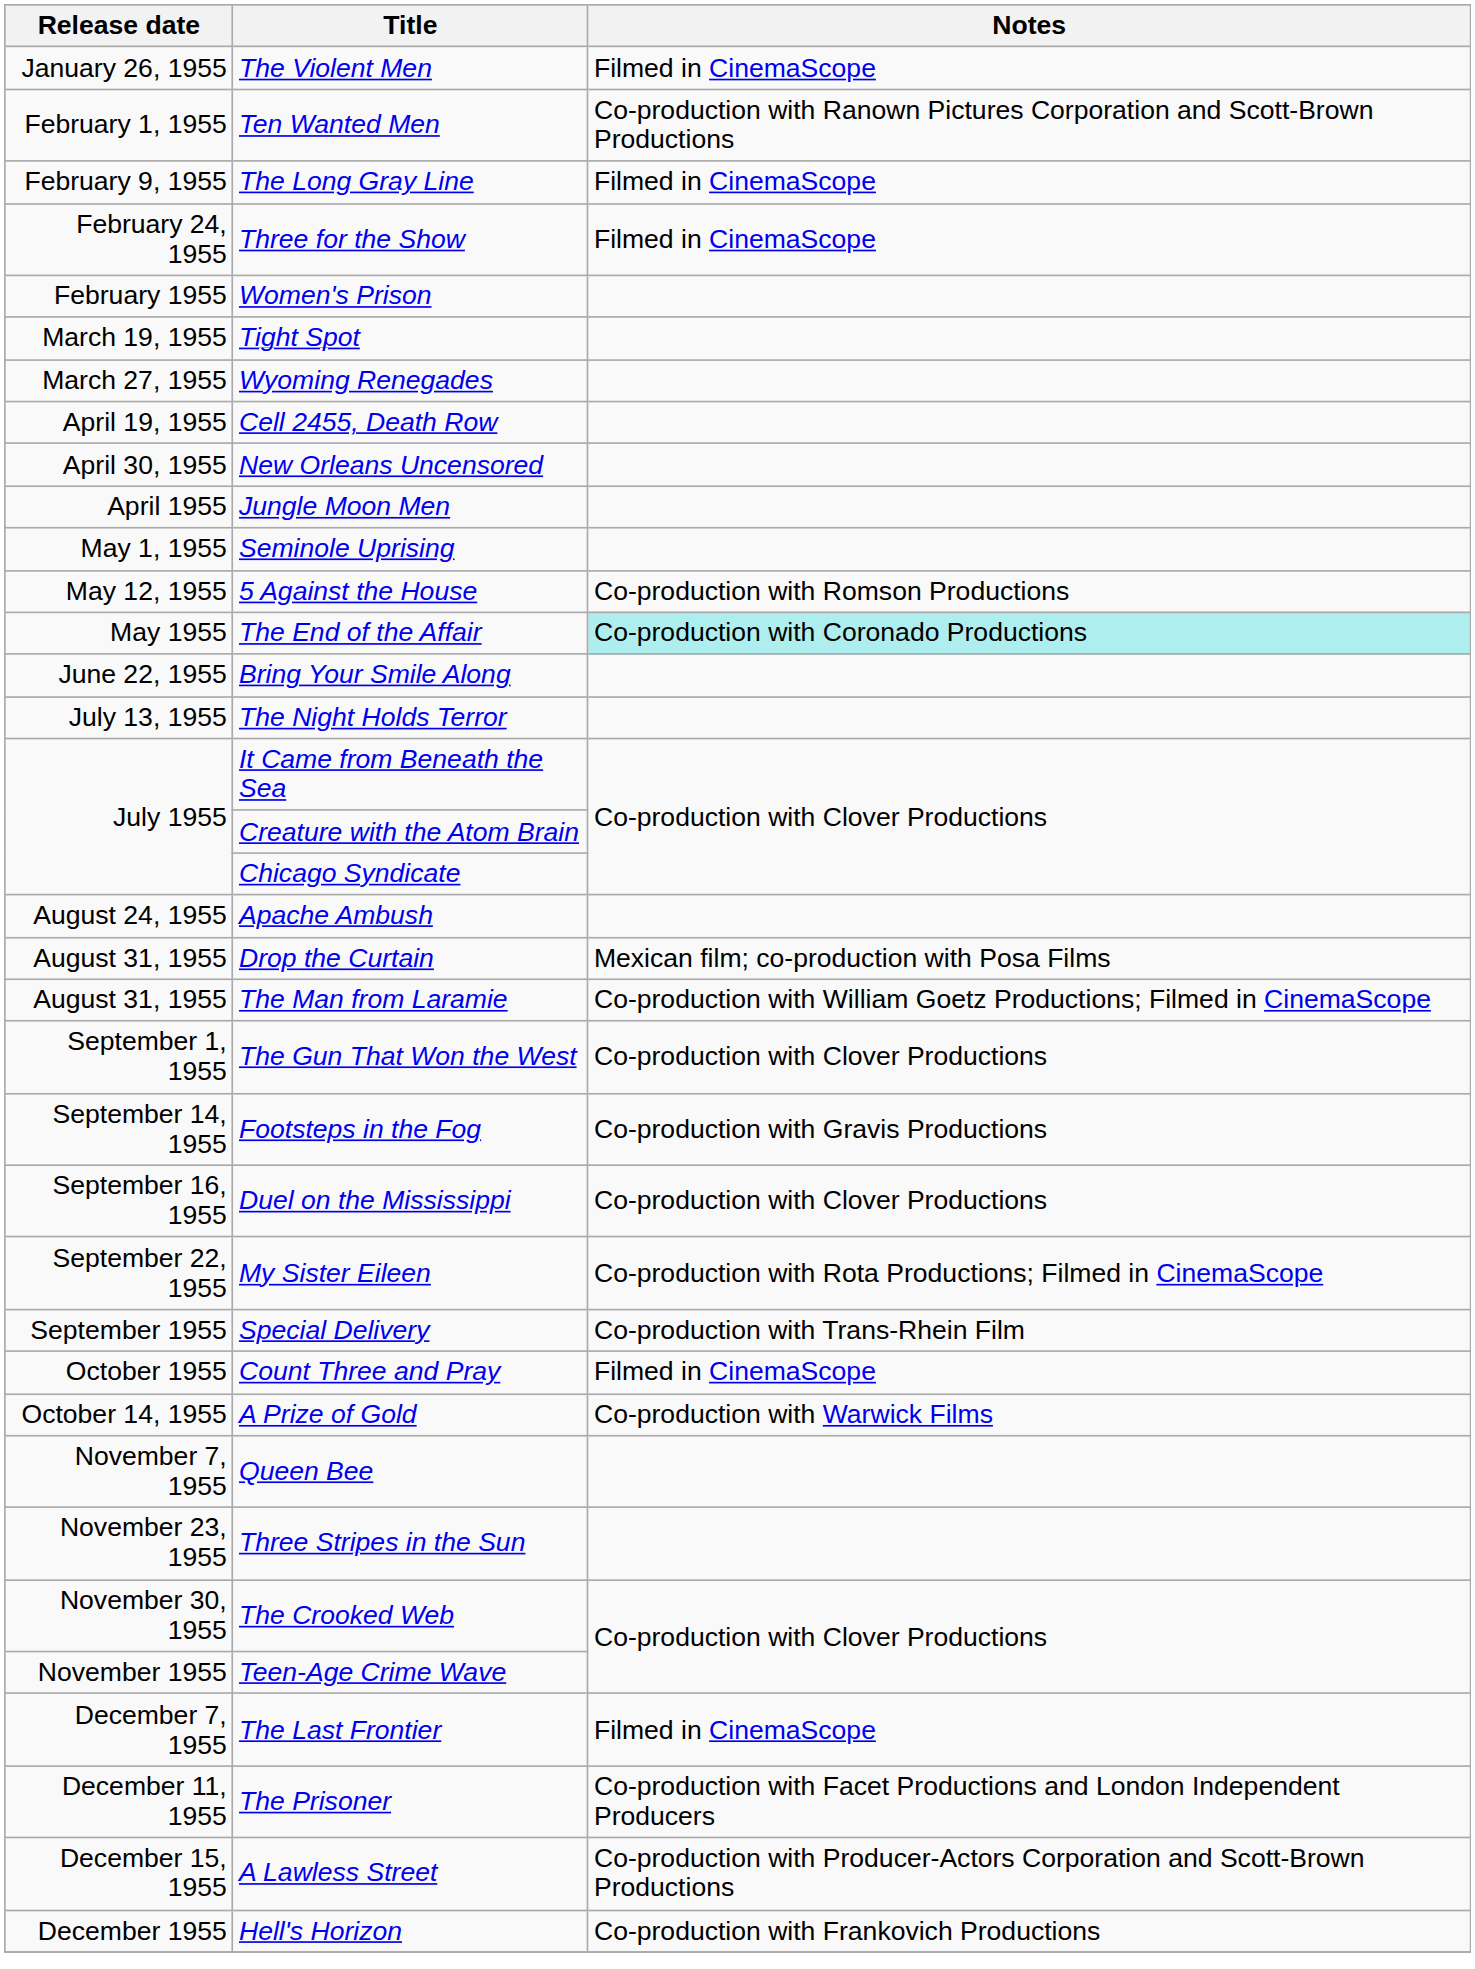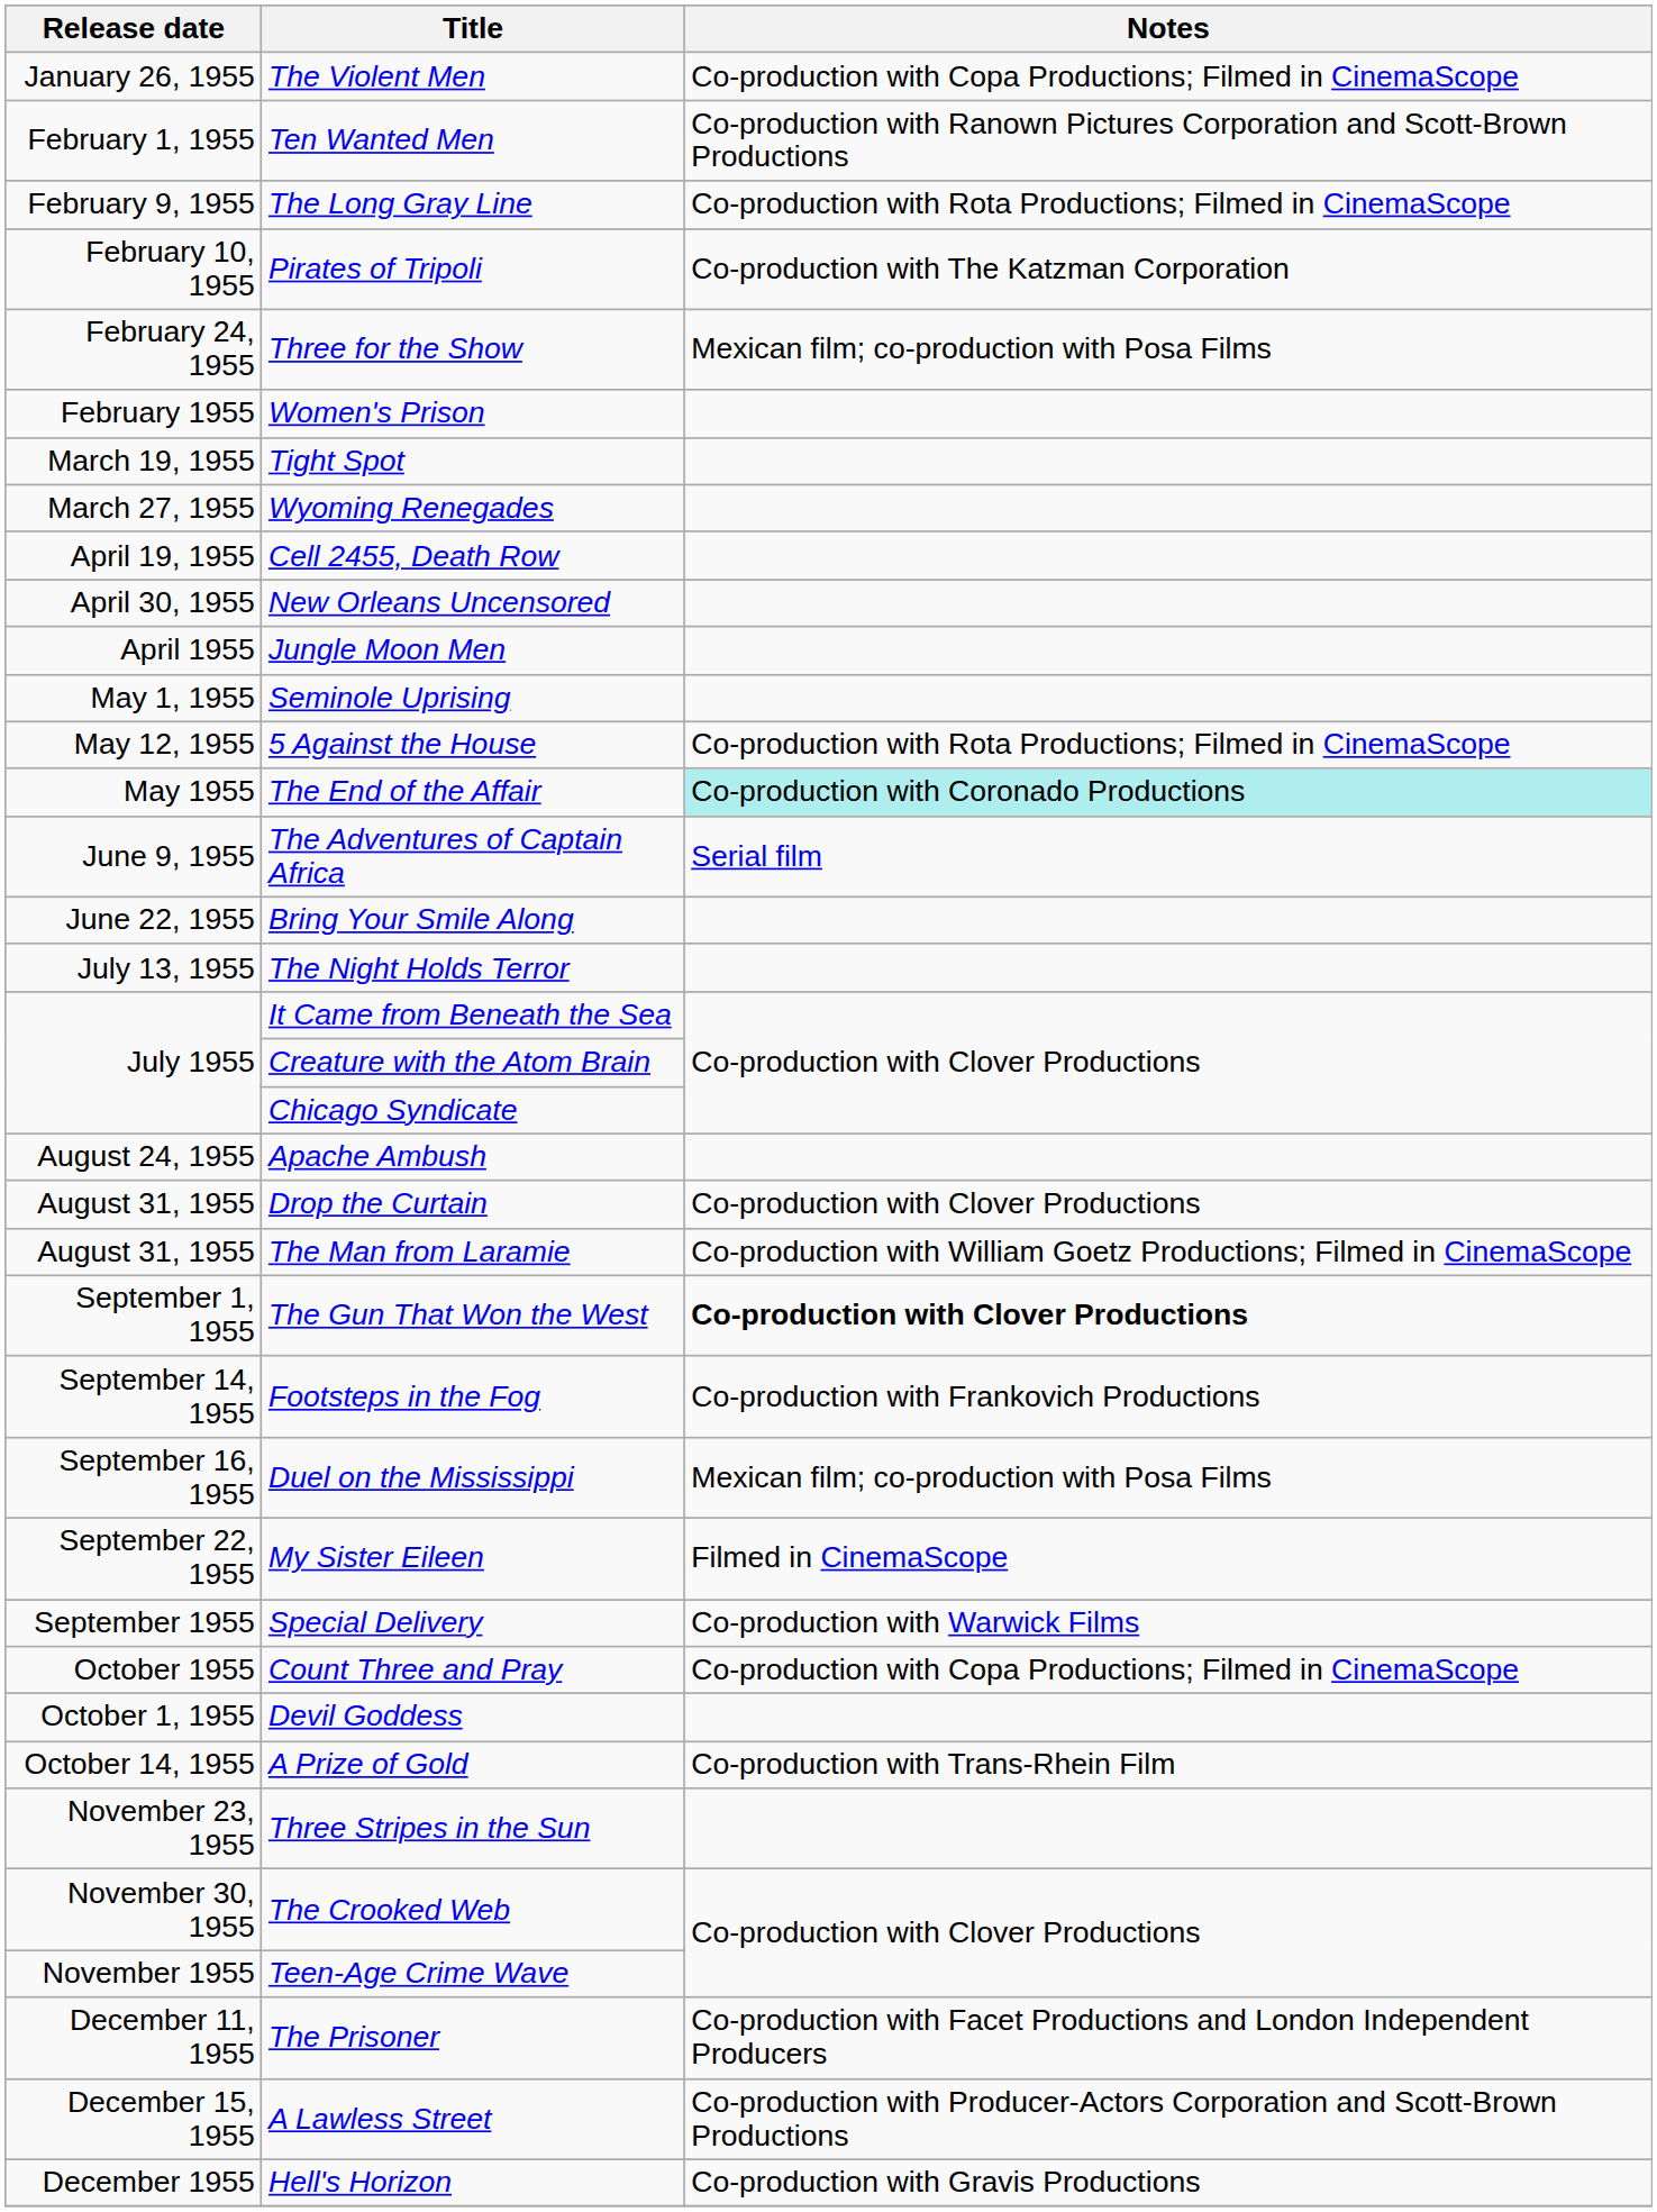The Violent Men | Notes: Filmed in CinemaScope -> Co-production with Copa Productions; Filmed in CinemaScope
The Long Gray Line | Notes: Filmed in CinemaScope -> Co-production with Rota Productions; Filmed in CinemaScope
+ row: February 10, 1955 | Pirates of Tripoli | Co-production with The Katzman Corporation
Three for the Show | Notes: Filmed in CinemaScope -> Mexican film; co-production with Posa Films
5 Against the House | Notes: Co-production with Romson Productions -> Co-production with Rota Productions; Filmed in CinemaScope
+ row: June 9, 1955 | The Adventures of Captain Africa | Serial film
Drop the Curtain | Notes: Mexican film; co-production with Posa Films -> Co-production with Clover Productions
The Gun That Won the West | Notes: normal -> bold
Footsteps in the Fog | Notes: Co-production with Gravis Productions -> Co-production with Frankovich Productions
Duel on the Mississippi | Notes: Co-production with Clover Productions -> Mexican film; co-production with Posa Films
My Sister Eileen | Notes: Co-production with Rota Productions; Filmed in CinemaScope -> Filmed in CinemaScope
Special Delivery | Notes: Co-production with Trans-Rhein Film -> Co-production with Warwick Films
Count Three and Pray | Notes: Filmed in CinemaScope -> Co-production with Copa Productions; Filmed in CinemaScope
+ row: October 1, 1955 | Devil Goddess
A Prize of Gold | Notes: Co-production with Warwick Films -> Co-production with Trans-Rhein Film
- row: November 7, 1955 | Queen Bee
- row: December 7, 1955 | The Last Frontier | Filmed in CinemaScope
Hell's Horizon | Notes: Co-production with Frankovich Productions -> Co-production with Gravis Productions
